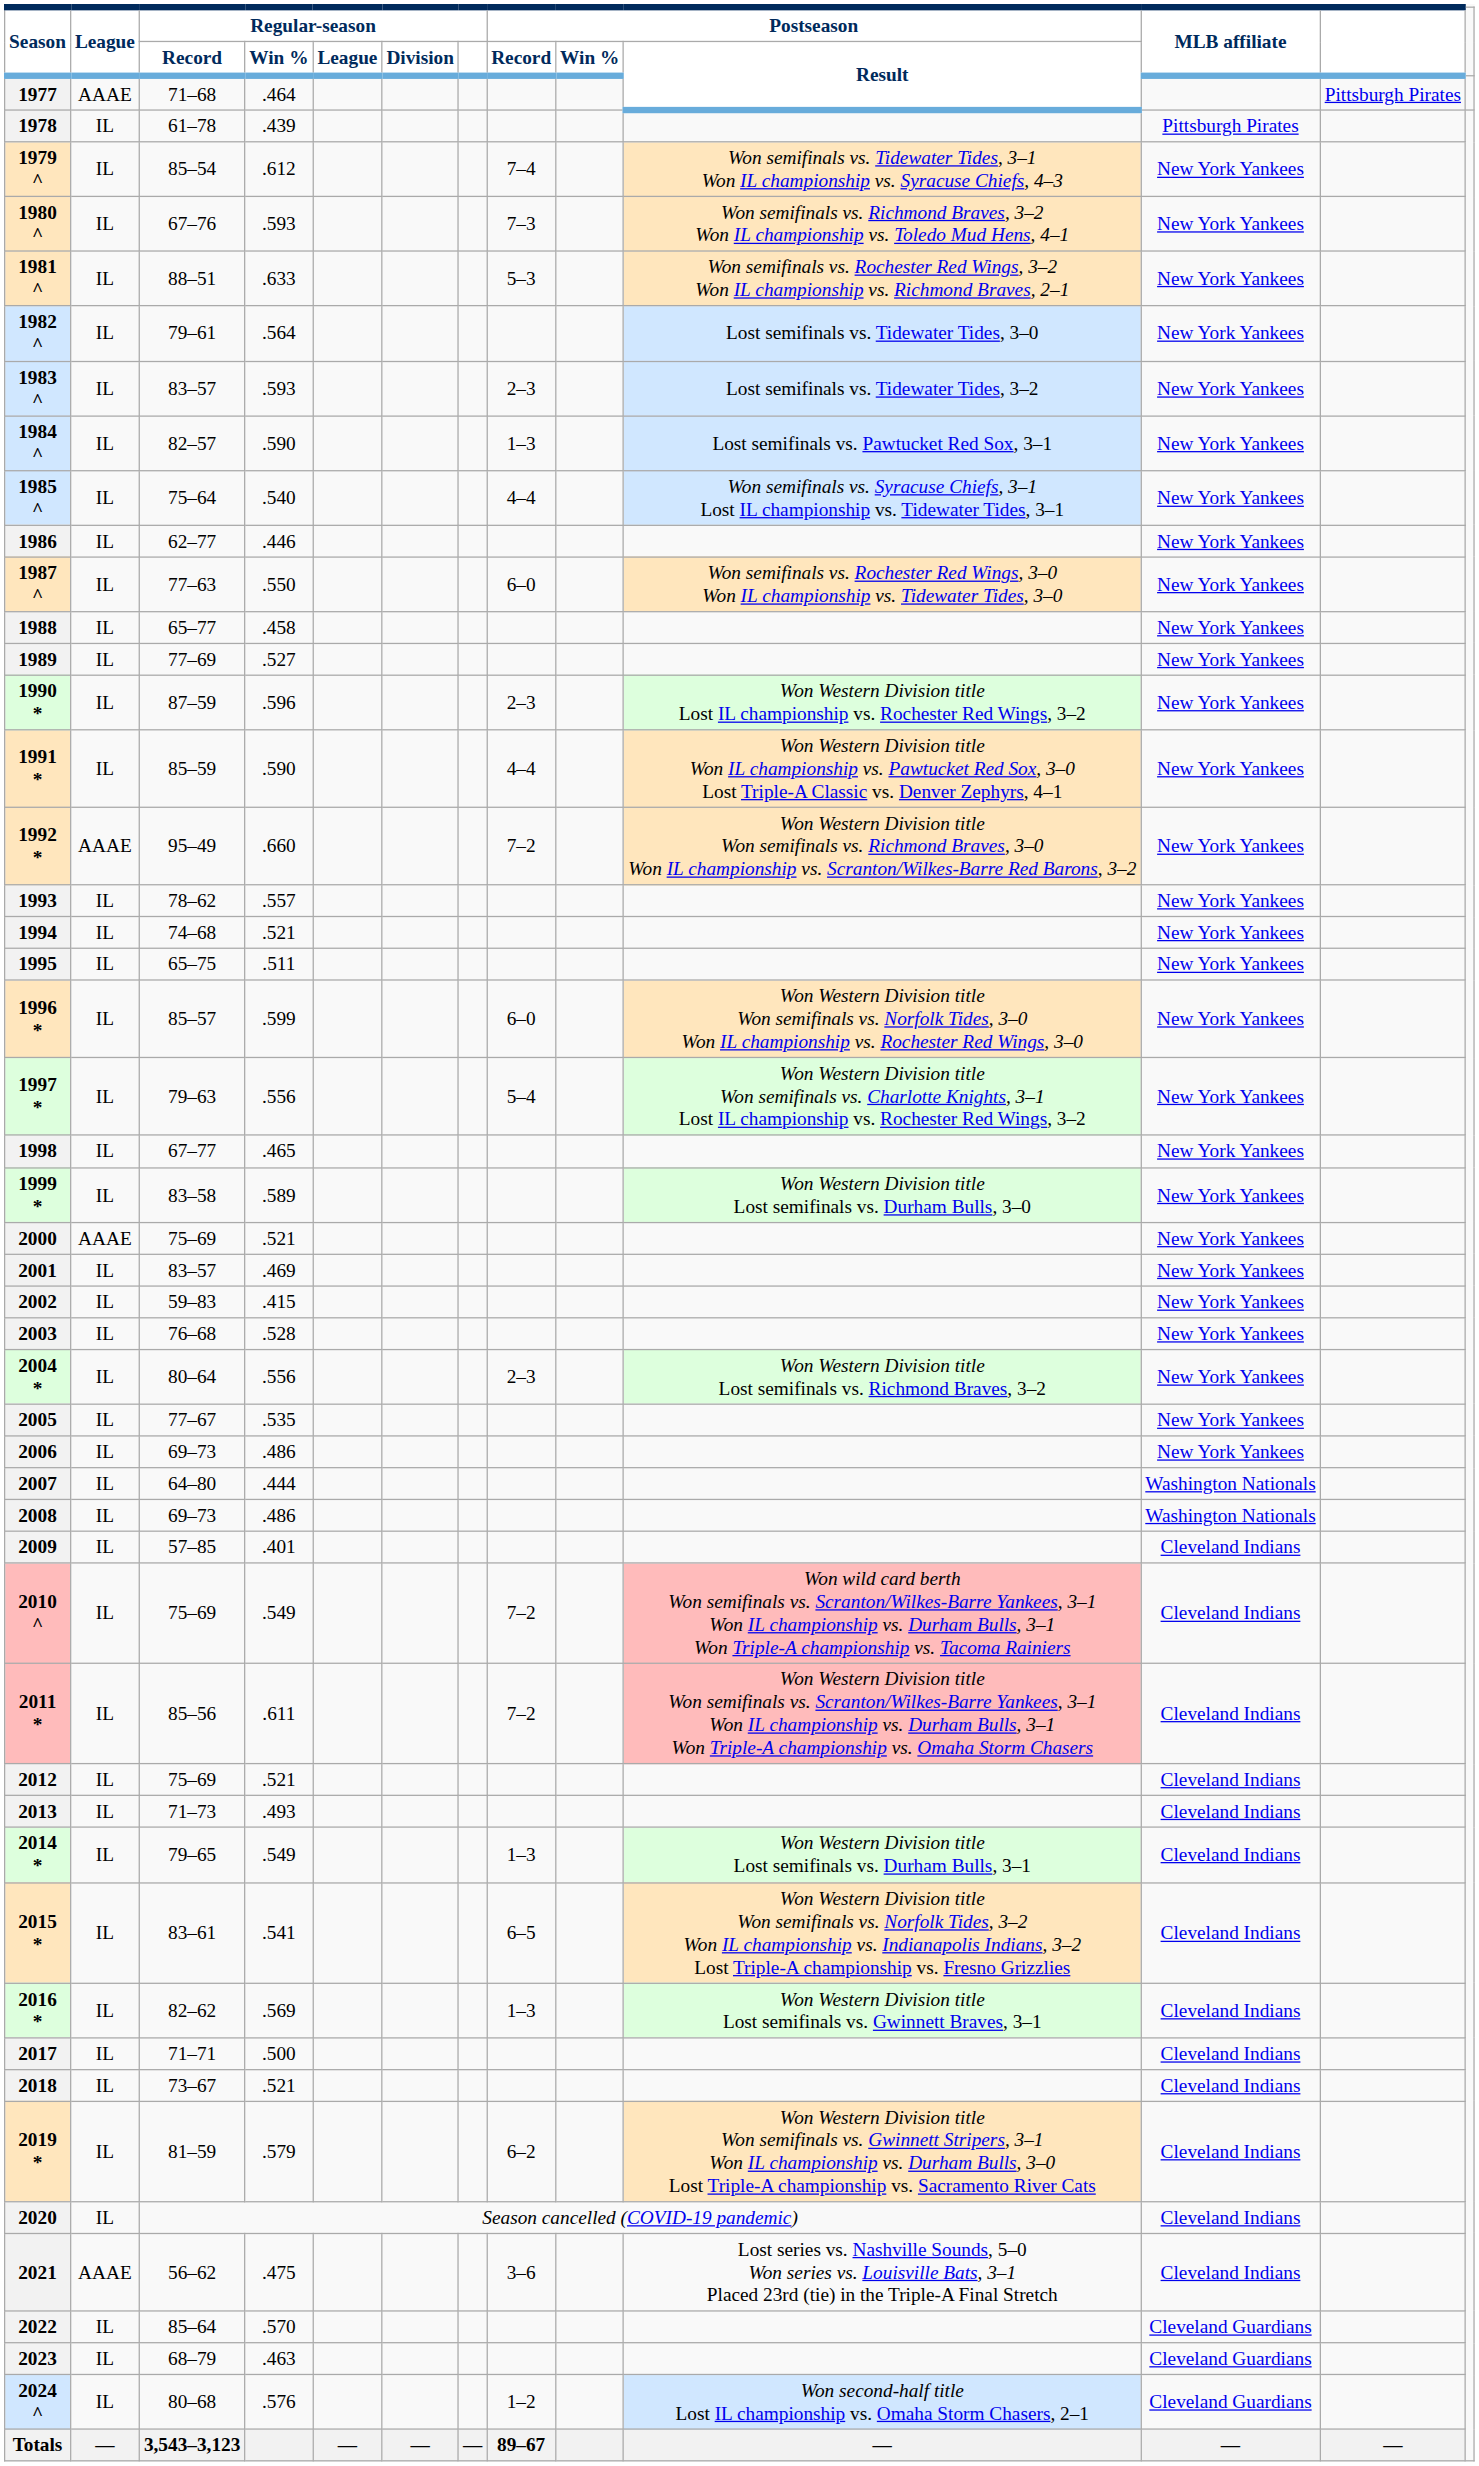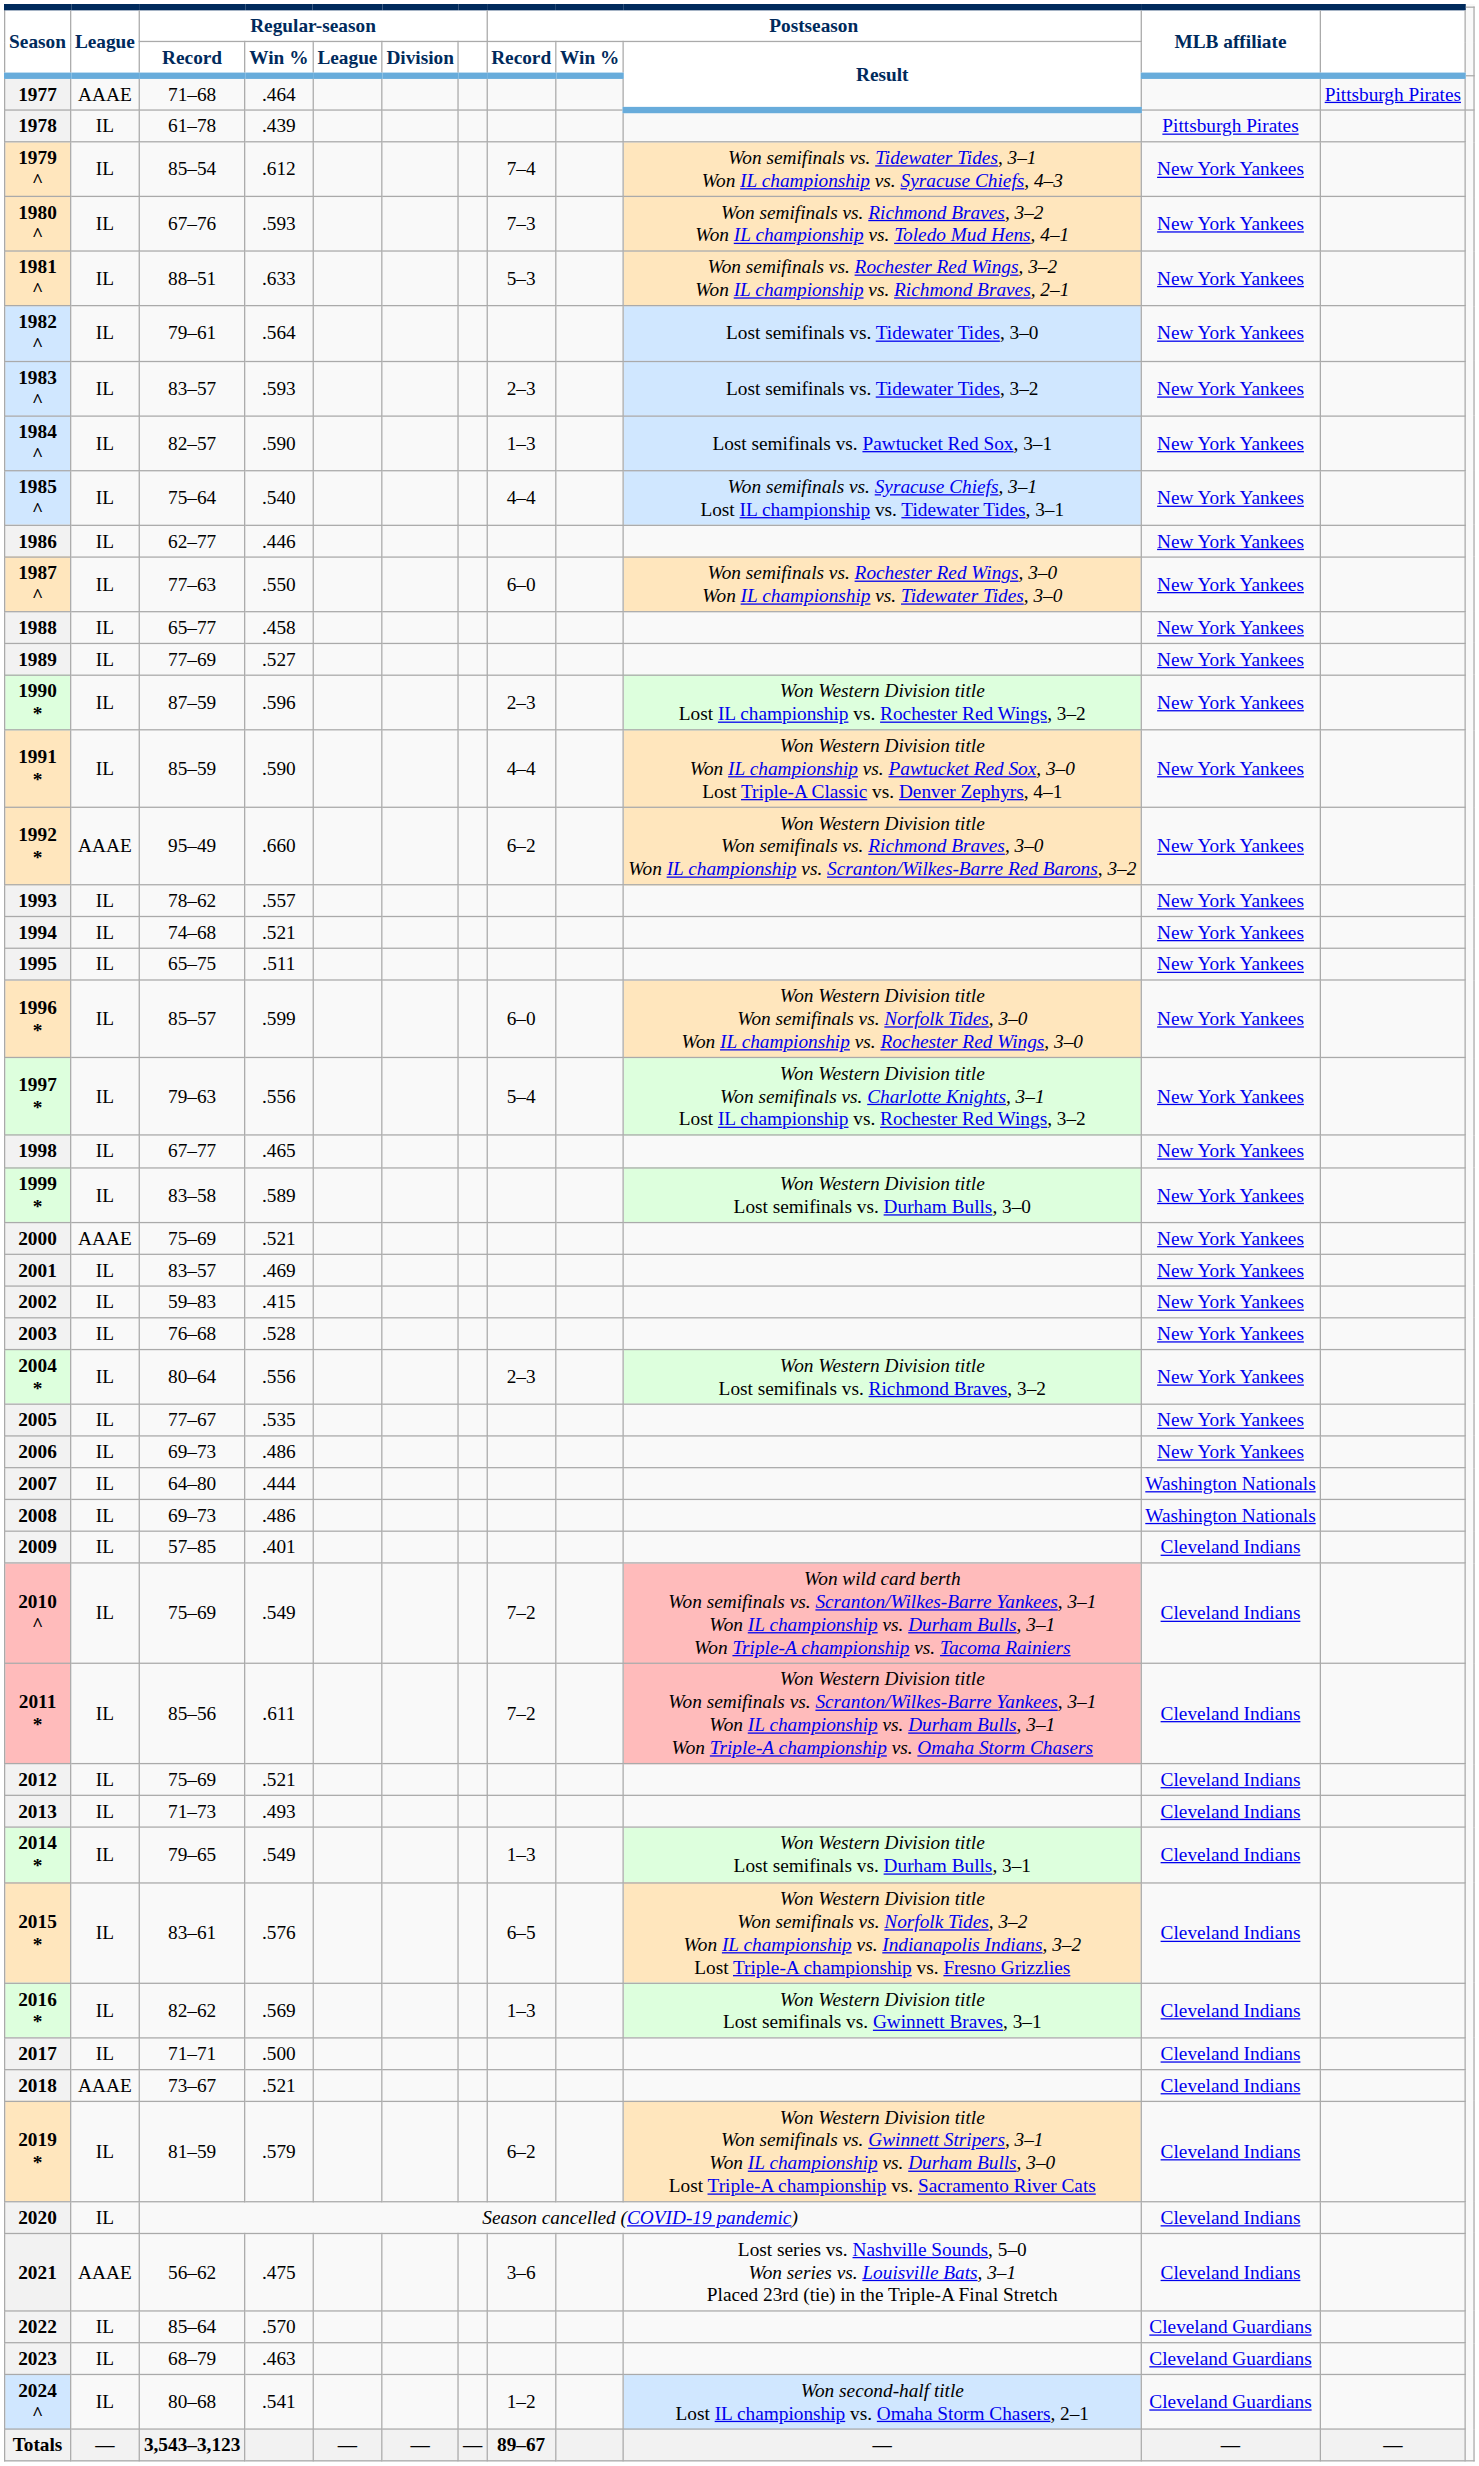1992 * | Postseason / Record: 7–2 -> 6–2
2015 * | Regular-season / Win %: .541 -> .576
2018 | League: IL -> AAAE
2024 ^ | Regular-season / Win %: .576 -> .541
